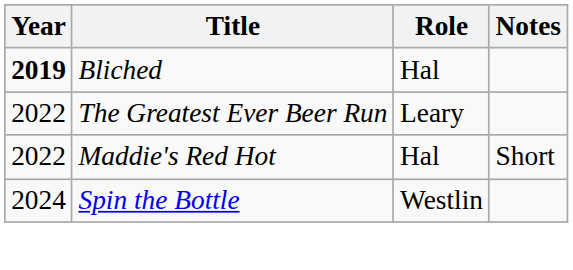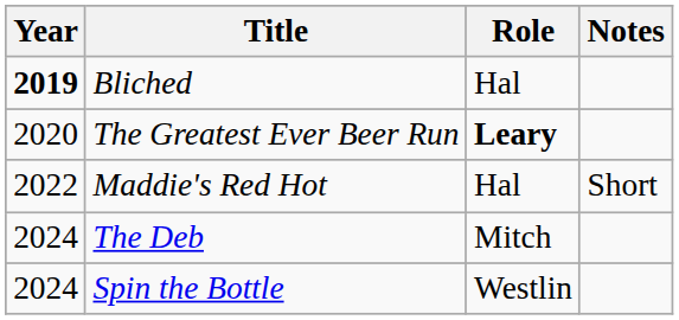The Greatest Ever Beer Run | Year: 2022 -> 2020
The Greatest Ever Beer Run | Role: normal -> bold
+ row: 2024 | The Deb | Mitch
